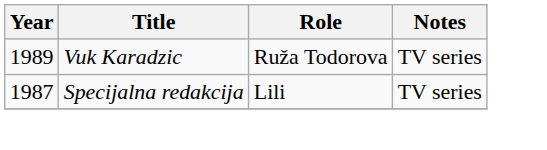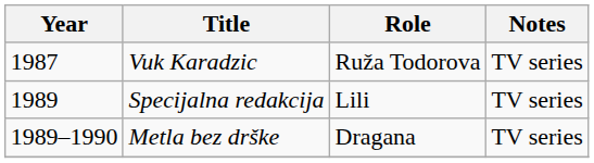Vuk Karadzic | Year: 1989 -> 1987
Specijalna redakcija | Year: 1987 -> 1989
+ row: 1989–1990 | Metla bez drške | Dragana | TV series
